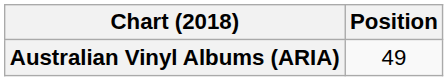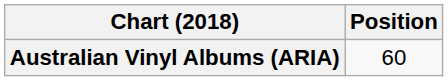Australian Vinyl Albums (ARIA) | Position: 49 -> 60
